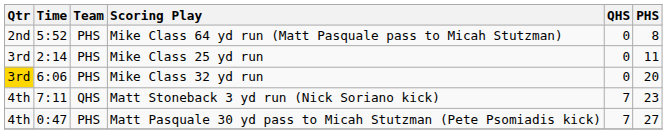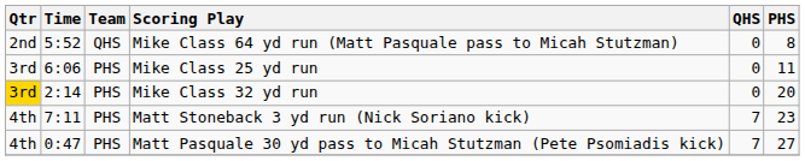Mike Class 64 yd run (Matt Pasquale pass to Micah Stutzman) | Team: PHS -> QHS
Mike Class 25 yd run | Time: 2:14 -> 6:06
Mike Class 32 yd run | Time: 6:06 -> 2:14
Matt Stoneback 3 yd run (Nick Soriano kick) | Team: QHS -> PHS
